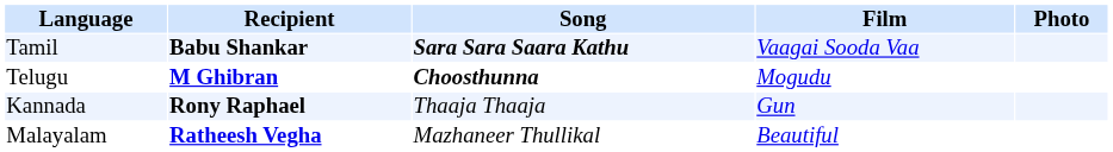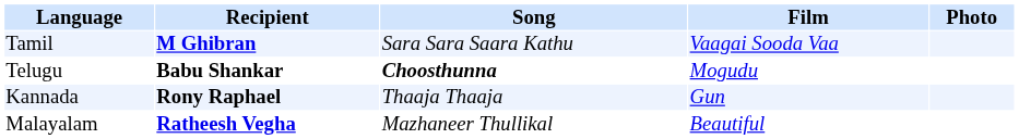Tamil | Recipient: Babu Shankar -> M Ghibran
Tamil | Song: bold -> normal
Telugu | Recipient: M Ghibran -> Babu Shankar
